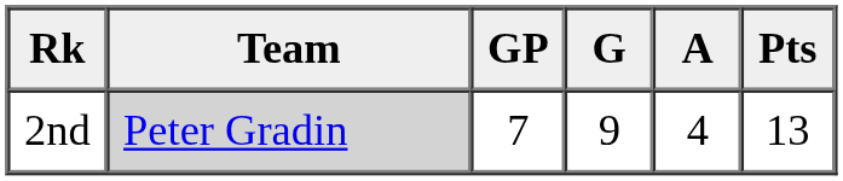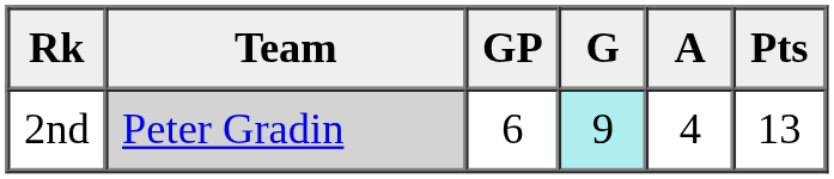2nd | GP: 7 -> 6
2nd | G: no background -> paleturquoise background
